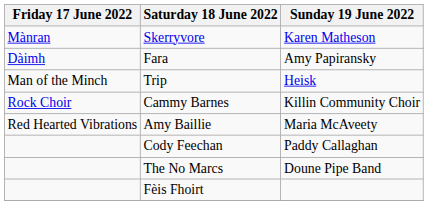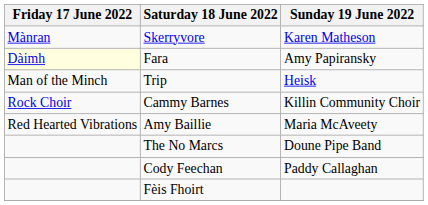Fara | Friday 17 June 2022: no background -> lightyellow background
rows swapped: Cody Feechan <-> The No Marcs
